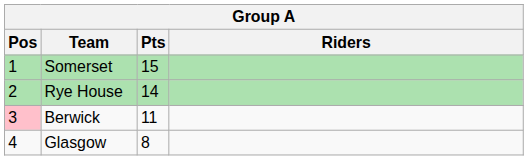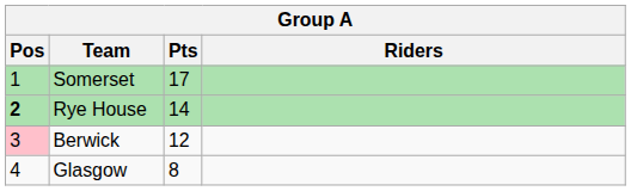Somerset | Pts: 15 -> 17
Rye House | Pos: normal -> bold
Berwick | Pts: 11 -> 12
